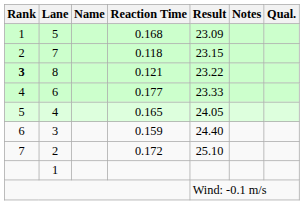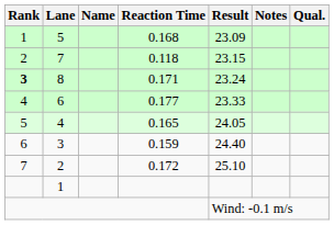8 | Reaction Time: 0.121 -> 0.171
8 | Result: 23.22 -> 23.24
